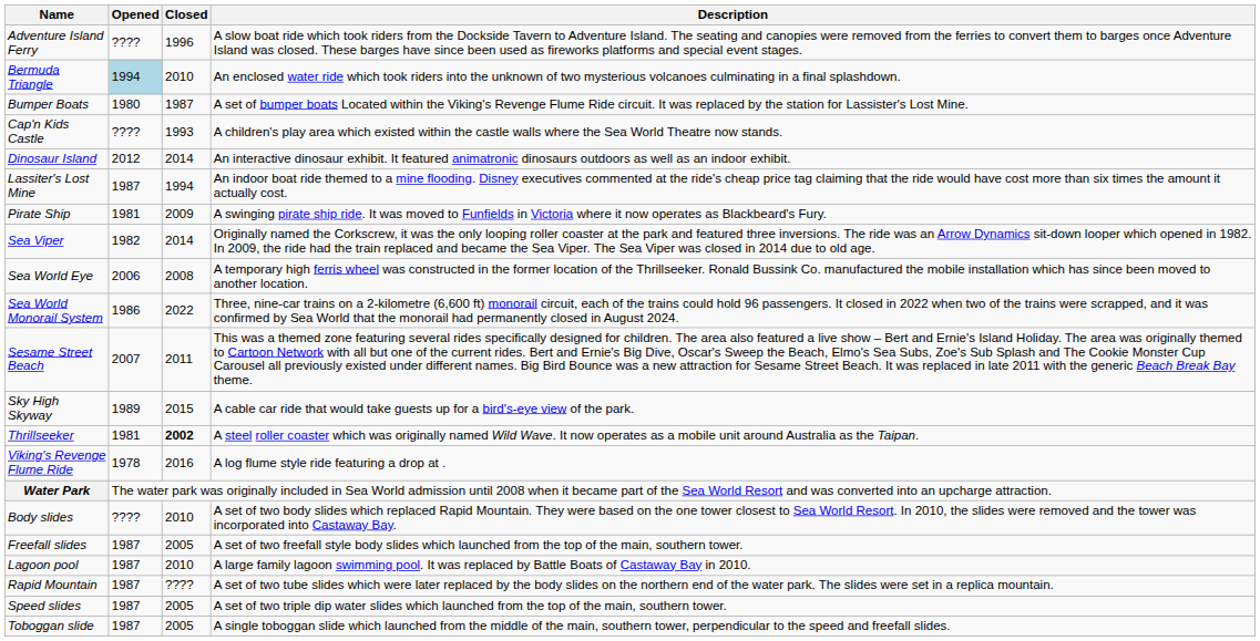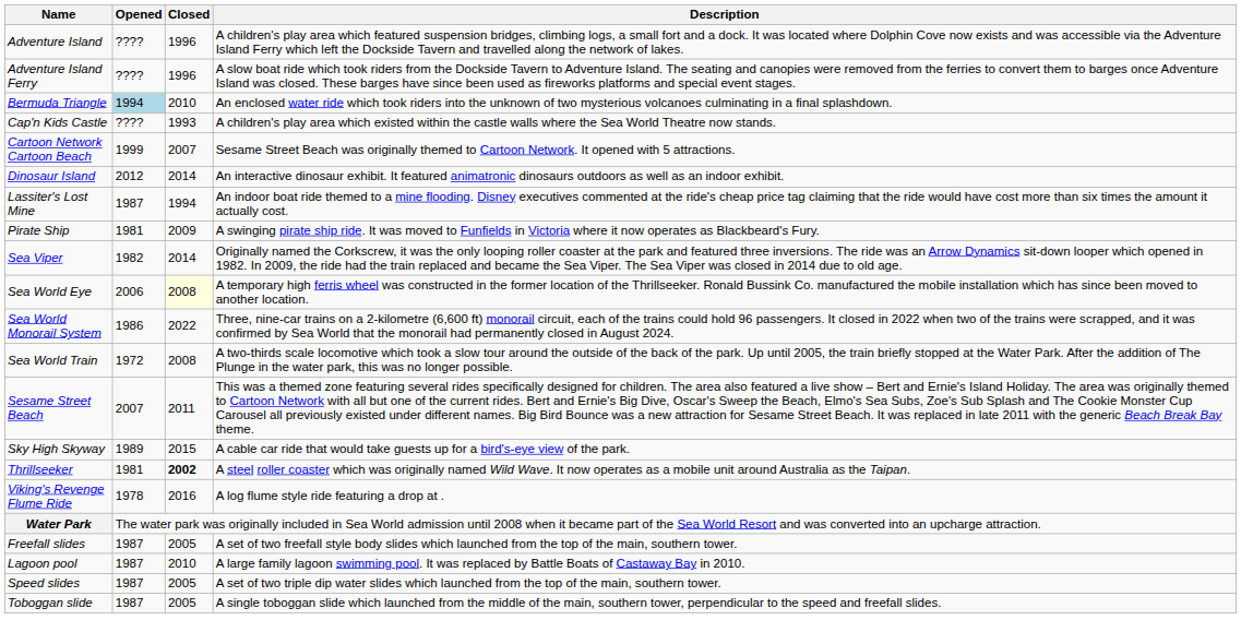+ row: Adventure Island | ???? | 1996 | A children's play area which featured suspension bridges, climbing logs, a small fort and a dock. It was located where Dolphin Cove now exists and was accessible via the Adventure Island Ferry which left the Dockside Tavern and travelled along the network of lakes.
- row: Bumper Boats | 1980 | 1987 | A set of bumper boats Located within the Viking's Revenge Flume Ride circuit. It was replaced by the station for Lassister's Lost Mine.
+ row: Cartoon Network Cartoon Beach | 1999 | 2007 | Sesame Street Beach was originally themed to Cartoon Network. It opened with 5 attractions.
Sea World Eye | Closed: no background -> lightyellow background
+ row: Sea World Train | 1972 | 2008 | A two-thirds scale locomotive which took a slow tour around the outside of the back of the park. Up until 2005, the train briefly stopped at the Water Park. After the addition of The Plunge in the water park, this was no longer possible.
- row: Body slides | ???? | 2010 | A set of two body slides which replaced Rapid Mountain. They were based on the one tower closest to Sea World Resort. In 2010, the slides were removed and the tower was incorporated into Castaway Bay.
- row: Rapid Mountain | 1987 | ???? | A set of two tube slides which were later replaced by the body slides on the northern end of the water park. The slides were set in a replica mountain.
